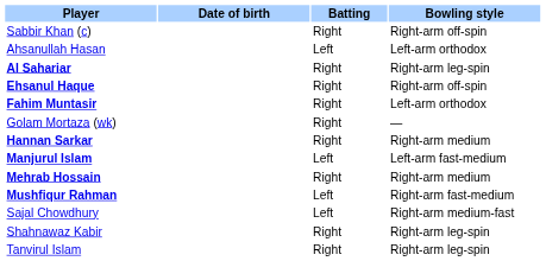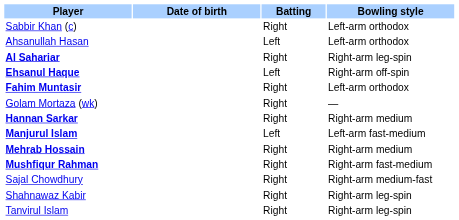Sabbir Khan (c) | Bowling style: Right-arm off-spin -> Left-arm orthodox
Ehsanul Haque | Batting: Right -> Left
Mushfiqur Rahman | Batting: Left -> Right
Sajal Chowdhury | Batting: Left -> Right
